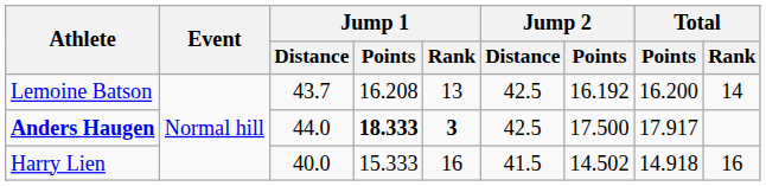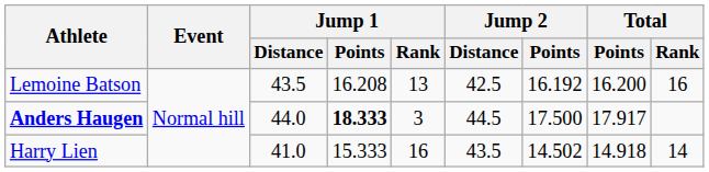Lemoine Batson | Jump 1 / Distance: 43.7 -> 43.5
Lemoine Batson | Total / Rank: 14 -> 16
Anders Haugen | Jump 1 / Rank: bold -> normal
Anders Haugen | Jump 2 / Distance: 42.5 -> 44.5
Harry Lien | Jump 1 / Distance: 40.0 -> 41.0
Harry Lien | Jump 2 / Distance: 41.5 -> 43.5
Harry Lien | Total / Rank: 16 -> 14
